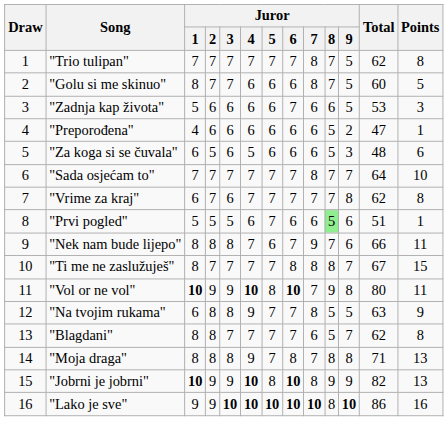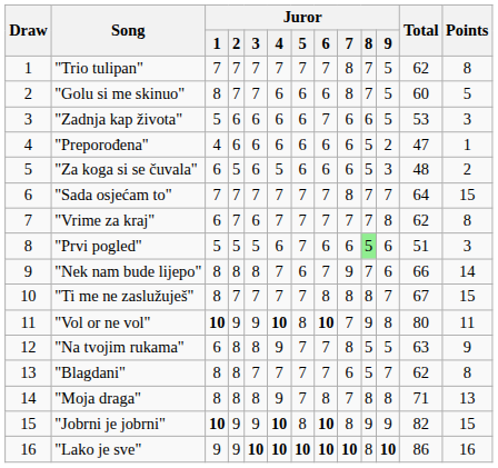"Za koga si se čuvala" | Points: 6 -> 2
"Sada osjećam to" | Points: 10 -> 15
"Prvi pogled" | Points: 1 -> 3
"Nek nam bude lijepo" | Points: 11 -> 14
"Jobrni je jobrni" | Points: 13 -> 15
